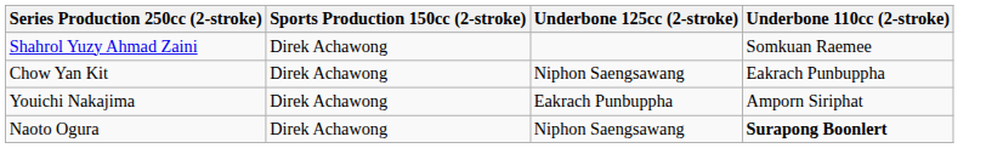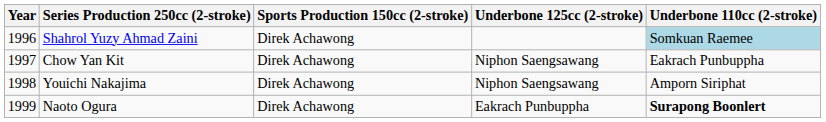+ column: Year | 1996 | 1997 | 1998 | 1999
Shahrol Yuzy Ahmad Zaini | Underbone 110cc (2-stroke): no background -> lightblue background
Youichi Nakajima | Underbone 125cc (2-stroke): Eakrach Punbuppha -> Niphon Saengsawang
Naoto Ogura | Underbone 125cc (2-stroke): Niphon Saengsawang -> Eakrach Punbuppha
